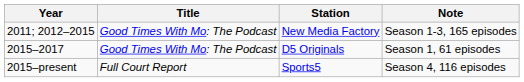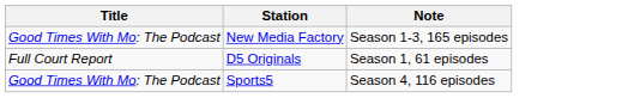- column: Year | 2011; 2012–2015 | 2015–2017 | 2015–present
D5 Originals | Title: Good Times With Mo: The Podcast -> Full Court Report
Sports5 | Title: Full Court Report -> Good Times With Mo: The Podcast
